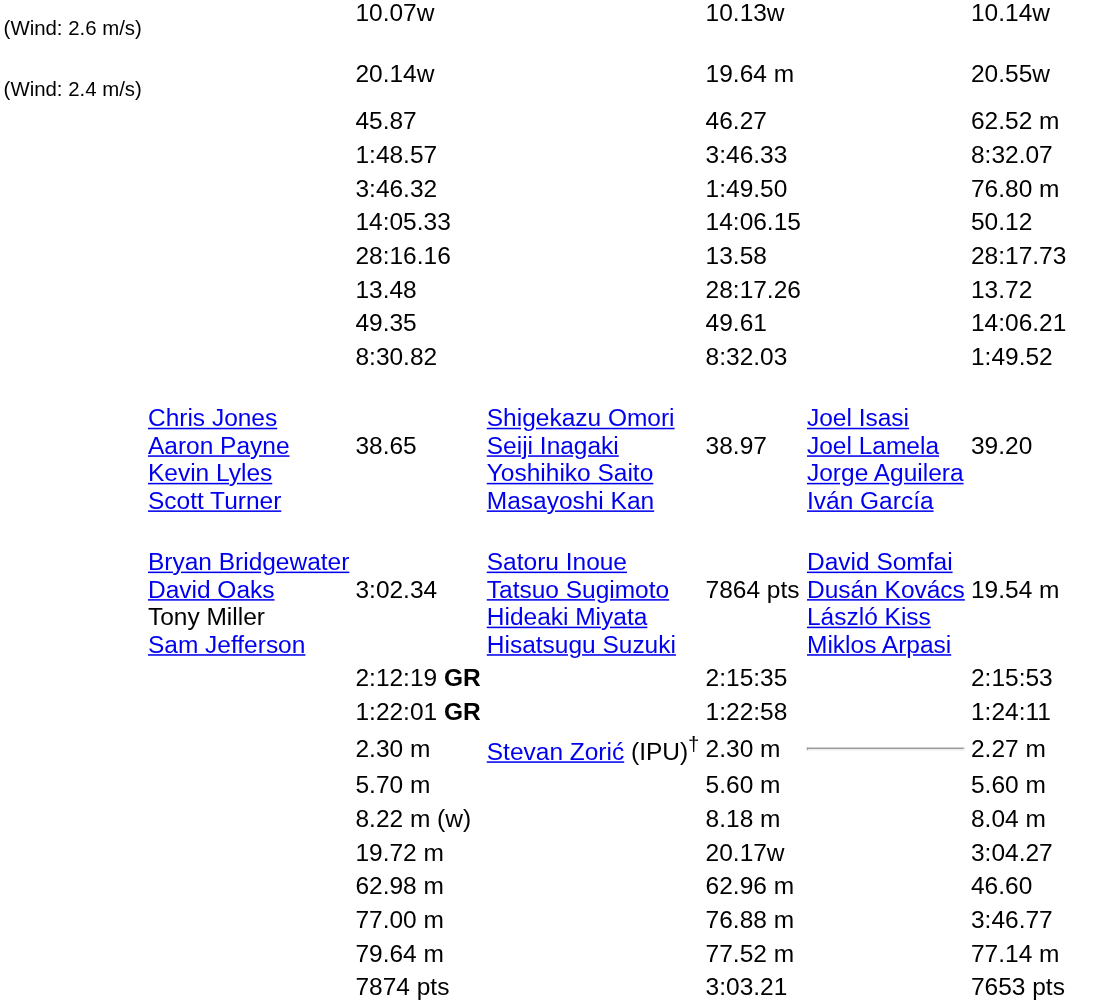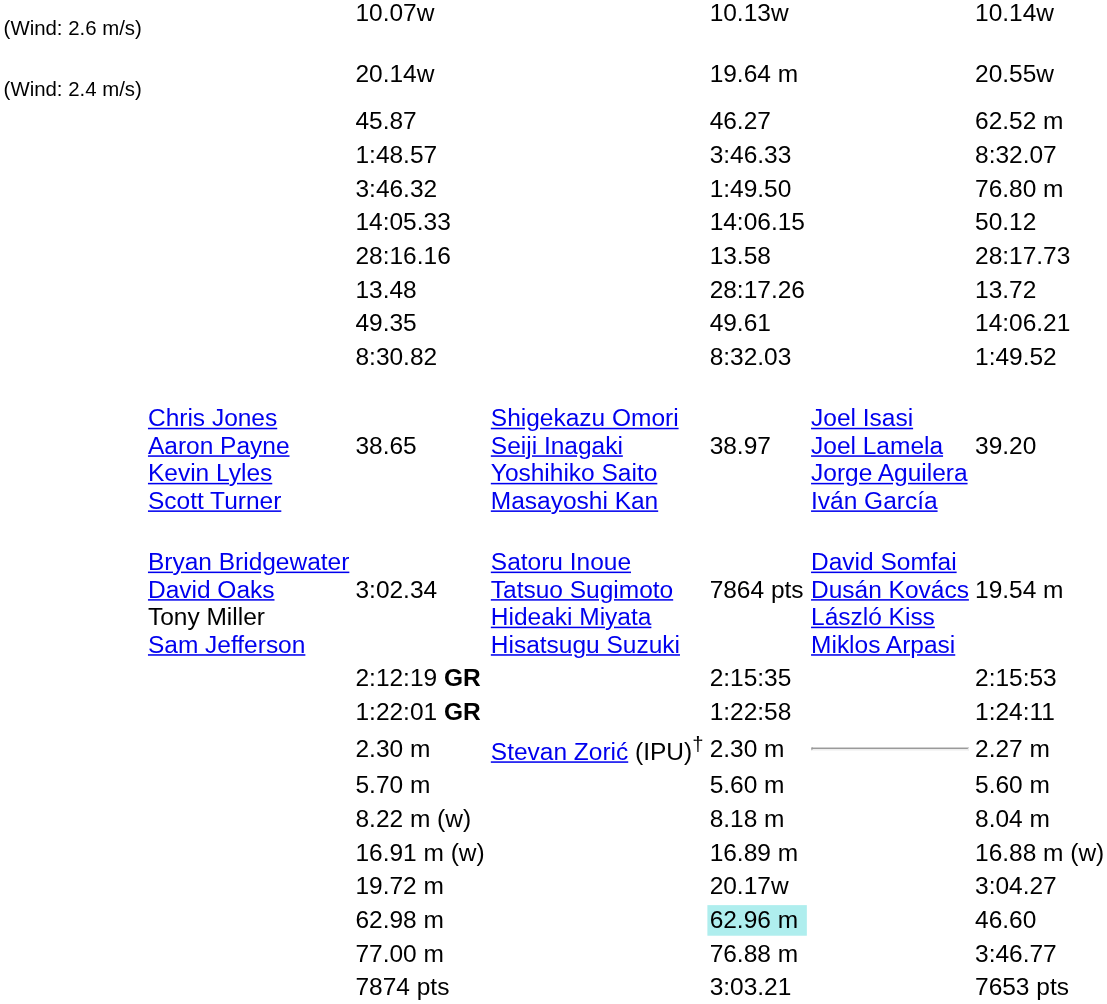+ row: 16.91 m (w) | 16.89 m | 16.88 m (w)
62.98 m | column 5: no background -> paleturquoise background
- row: 79.64 m | 77.52 m | 77.14 m
